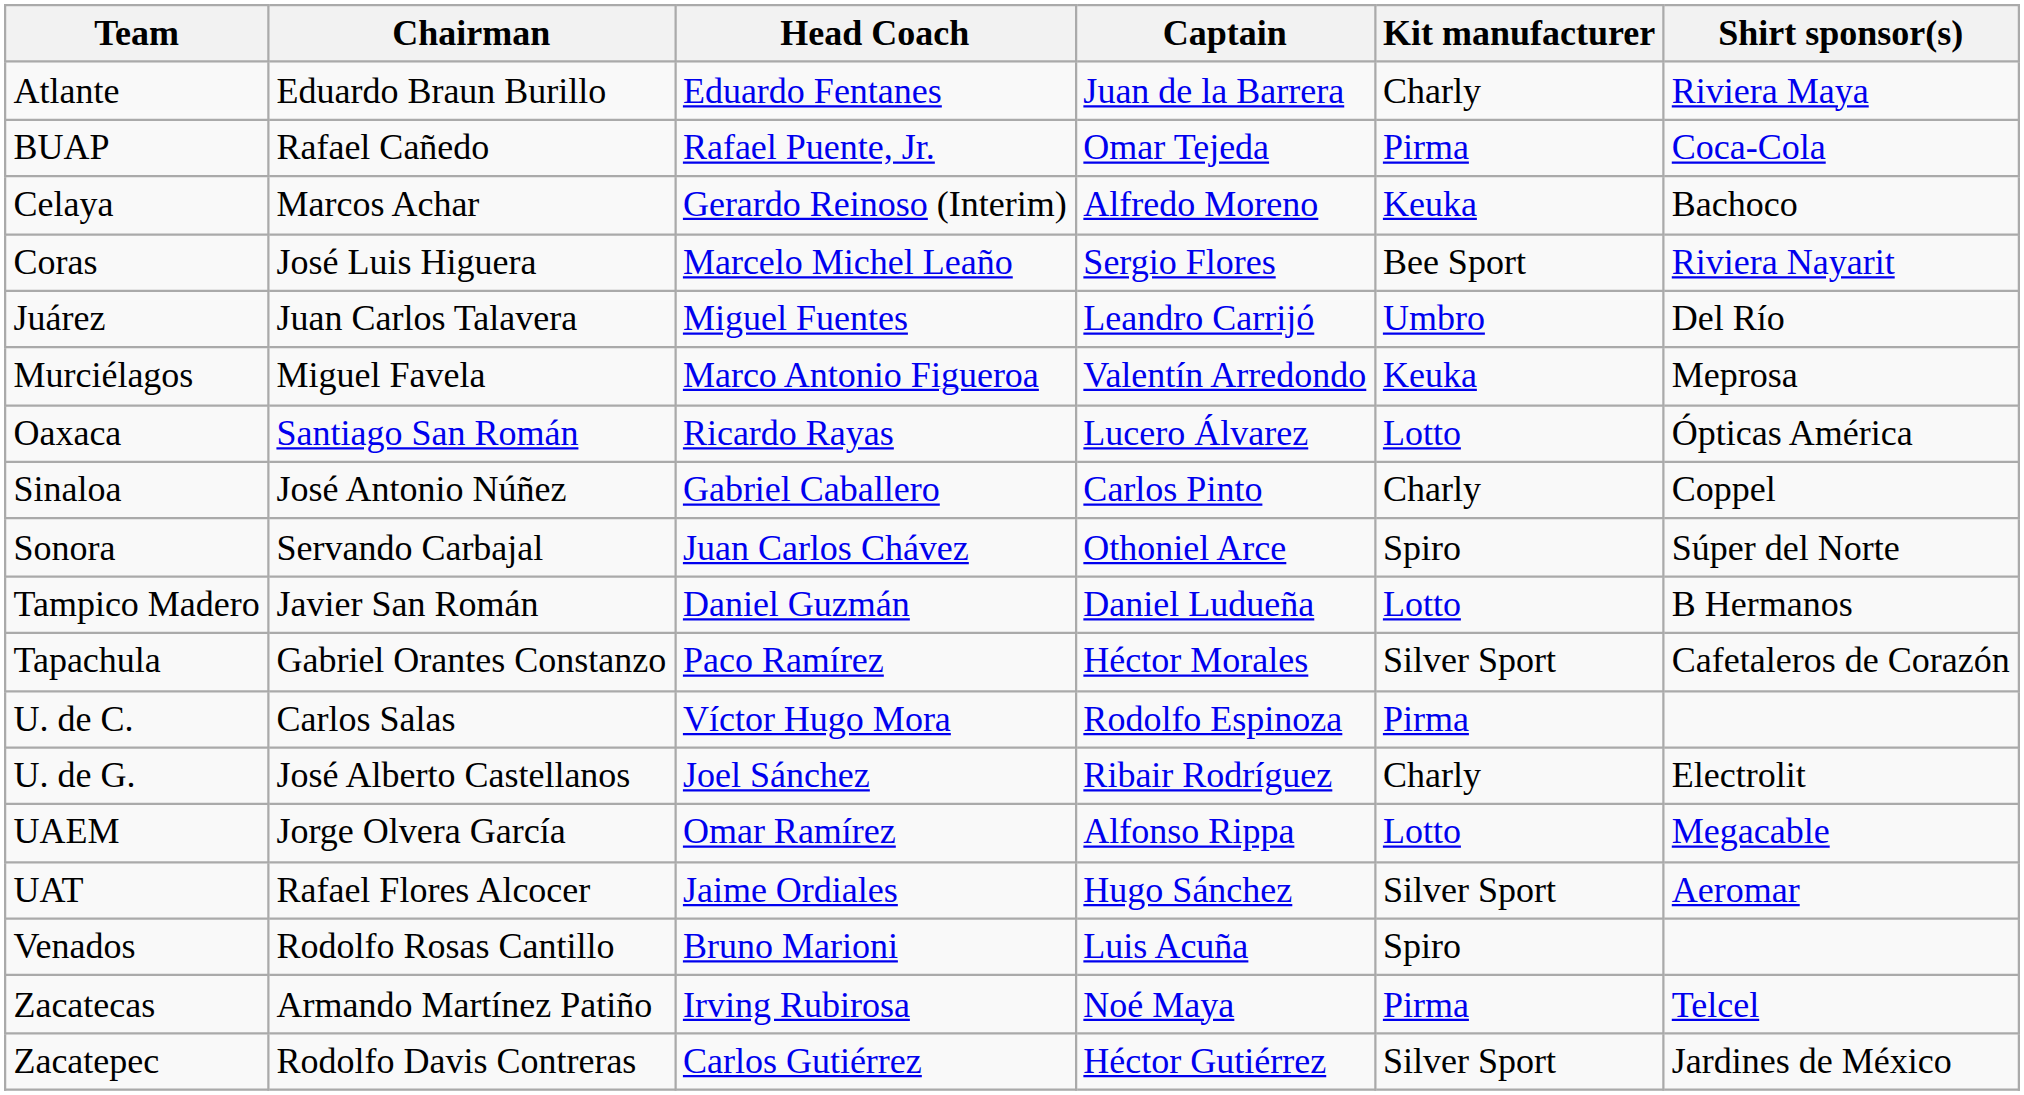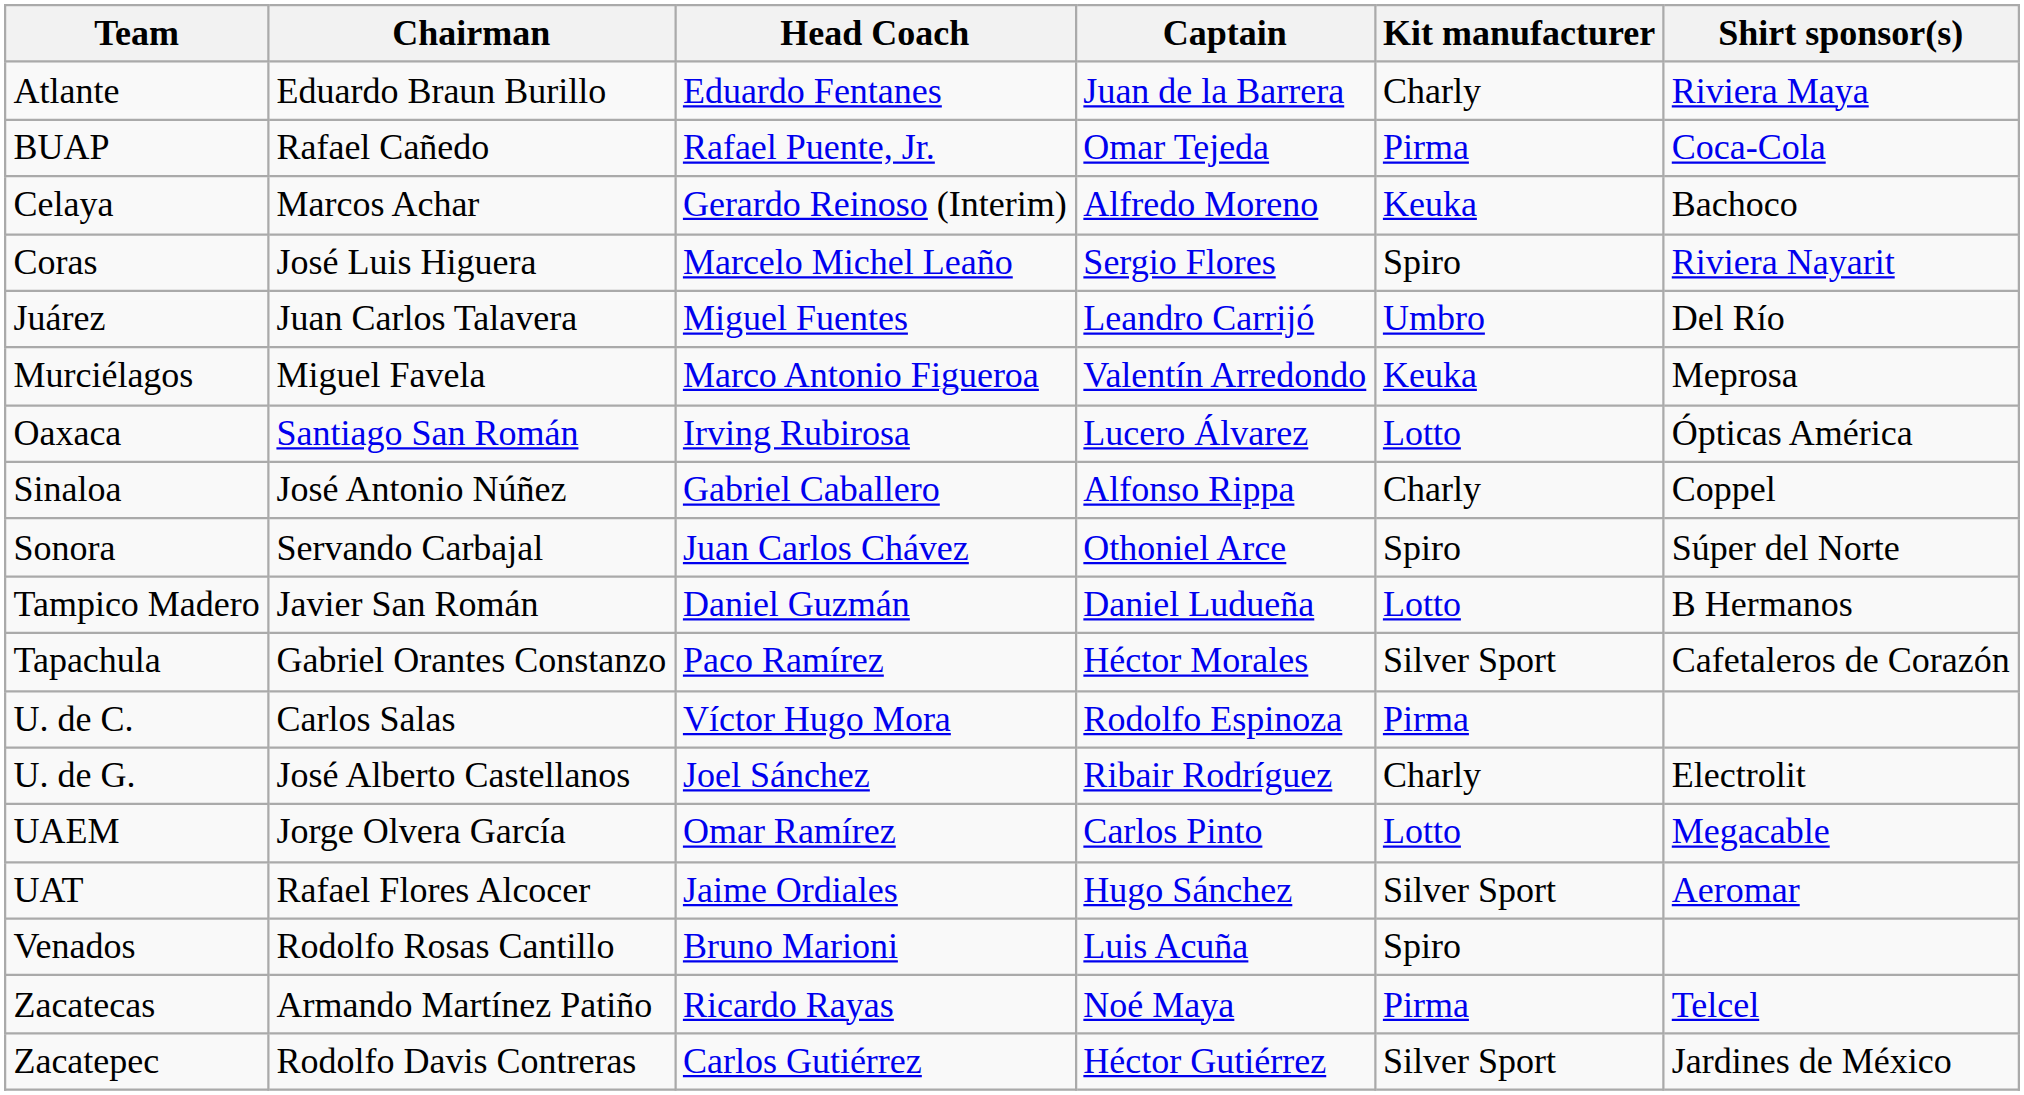Coras | Kit manufacturer: Bee Sport -> Spiro
Oaxaca | Head Coach: Ricardo Rayas -> Irving Rubirosa
Sinaloa | Captain: Carlos Pinto -> Alfonso Rippa
UAEM | Captain: Alfonso Rippa -> Carlos Pinto
Zacatecas | Head Coach: Irving Rubirosa -> Ricardo Rayas
